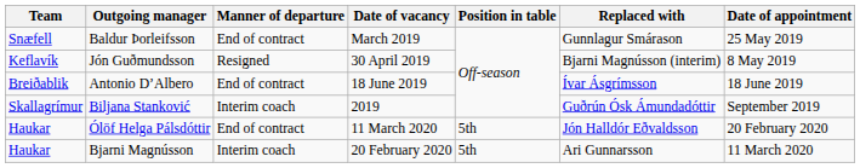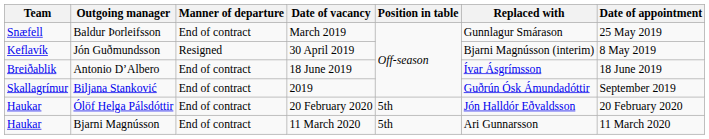Biljana Stanković | Manner of departure: Interim coach -> End of contract
Ólöf Helga Pálsdóttir | Date of vacancy: 11 March 2020 -> 20 February 2020
Bjarni Magnússon | Manner of departure: Interim coach -> End of contract
Bjarni Magnússon | Date of vacancy: 20 February 2020 -> 11 March 2020
